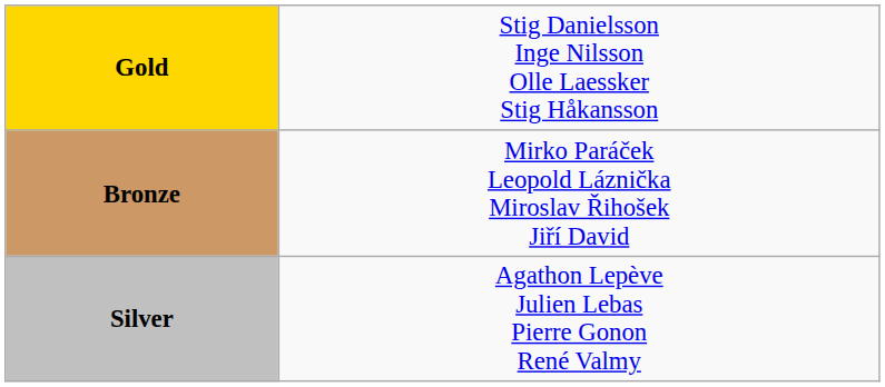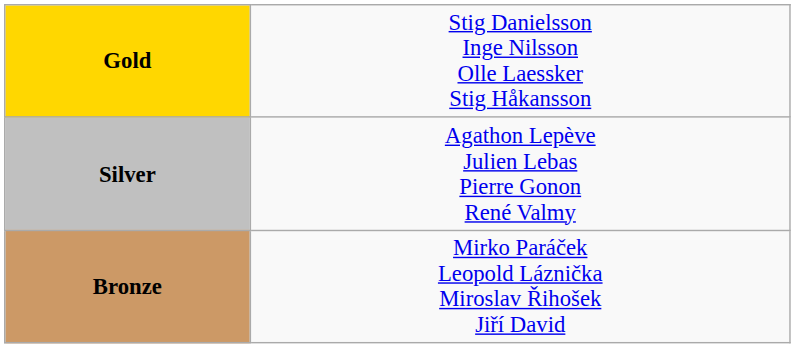rows swapped: Silver <-> Bronze
